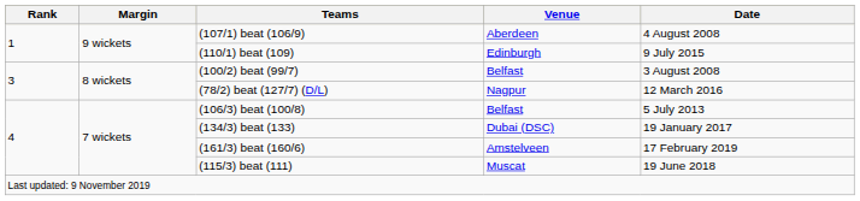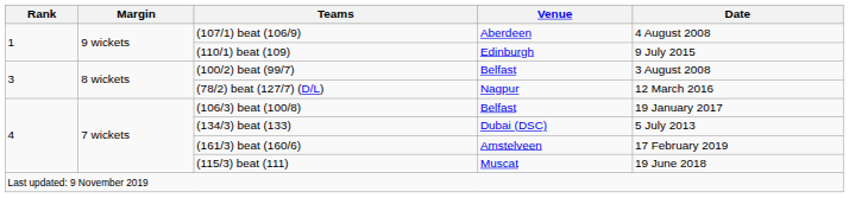(106/3) beat (100/8) | Date: 5 July 2013 -> 19 January 2017
(134/3) beat (133) | Date: 19 January 2017 -> 5 July 2013
